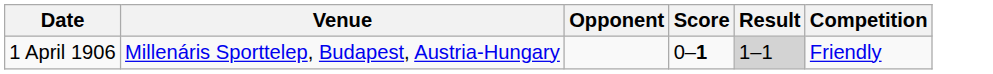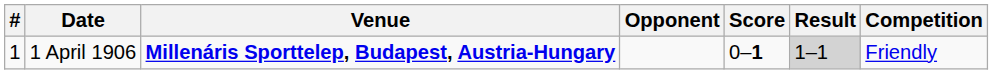+ column: # | 1
1 April 1906 | Venue: normal -> bold
